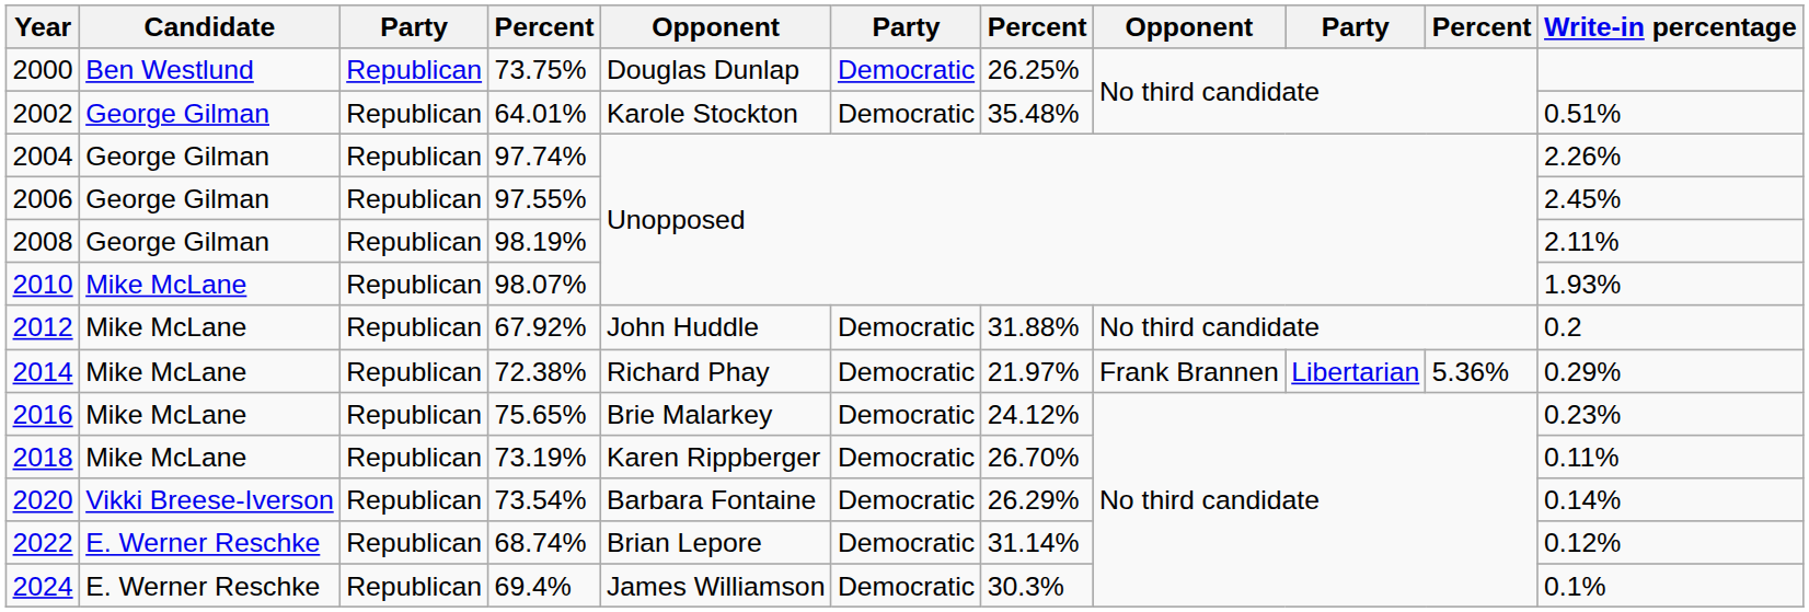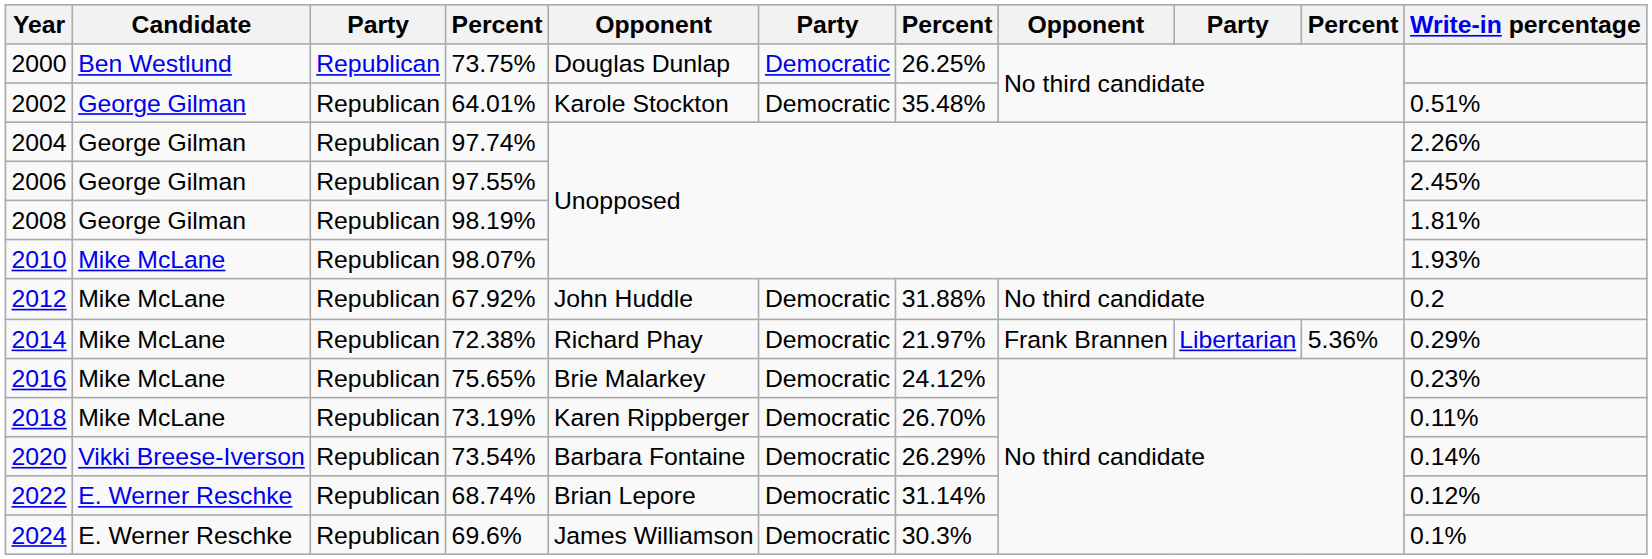2008 | Write-in percentage: 2.11% -> 1.81%
2024 | column 4: 69.4% -> 69.6%
